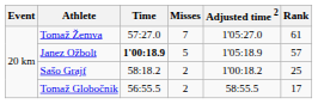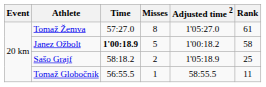Tomaž Žemva | Misses: 7 -> 8
Janez Ožbolt | Adjusted time 2: 1'05:18.9 -> 1'00:18.2
Janez Ožbolt | Rank: 57 -> 58
Sašo Grajf | Adjusted time 2: 1'00:18.2 -> 1'05:18.9
Tomaž Globočnik | Misses: 2 -> 1
Tomaž Globočnik | Rank: 17 -> 11
